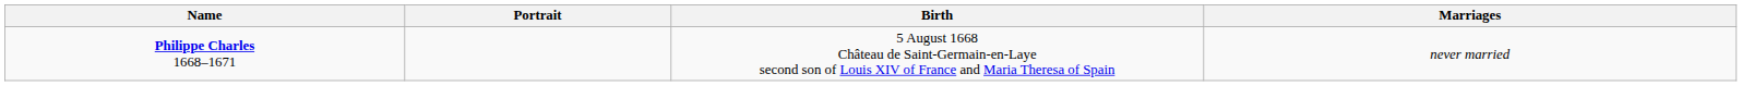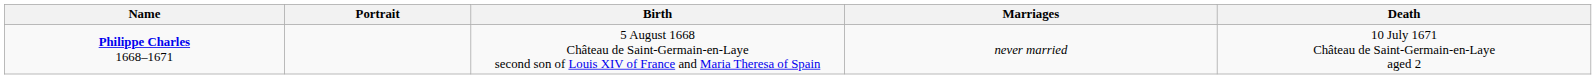+ column: Death | 10 July 1671 Château de Saint-Germain-en-Laye aged 2
